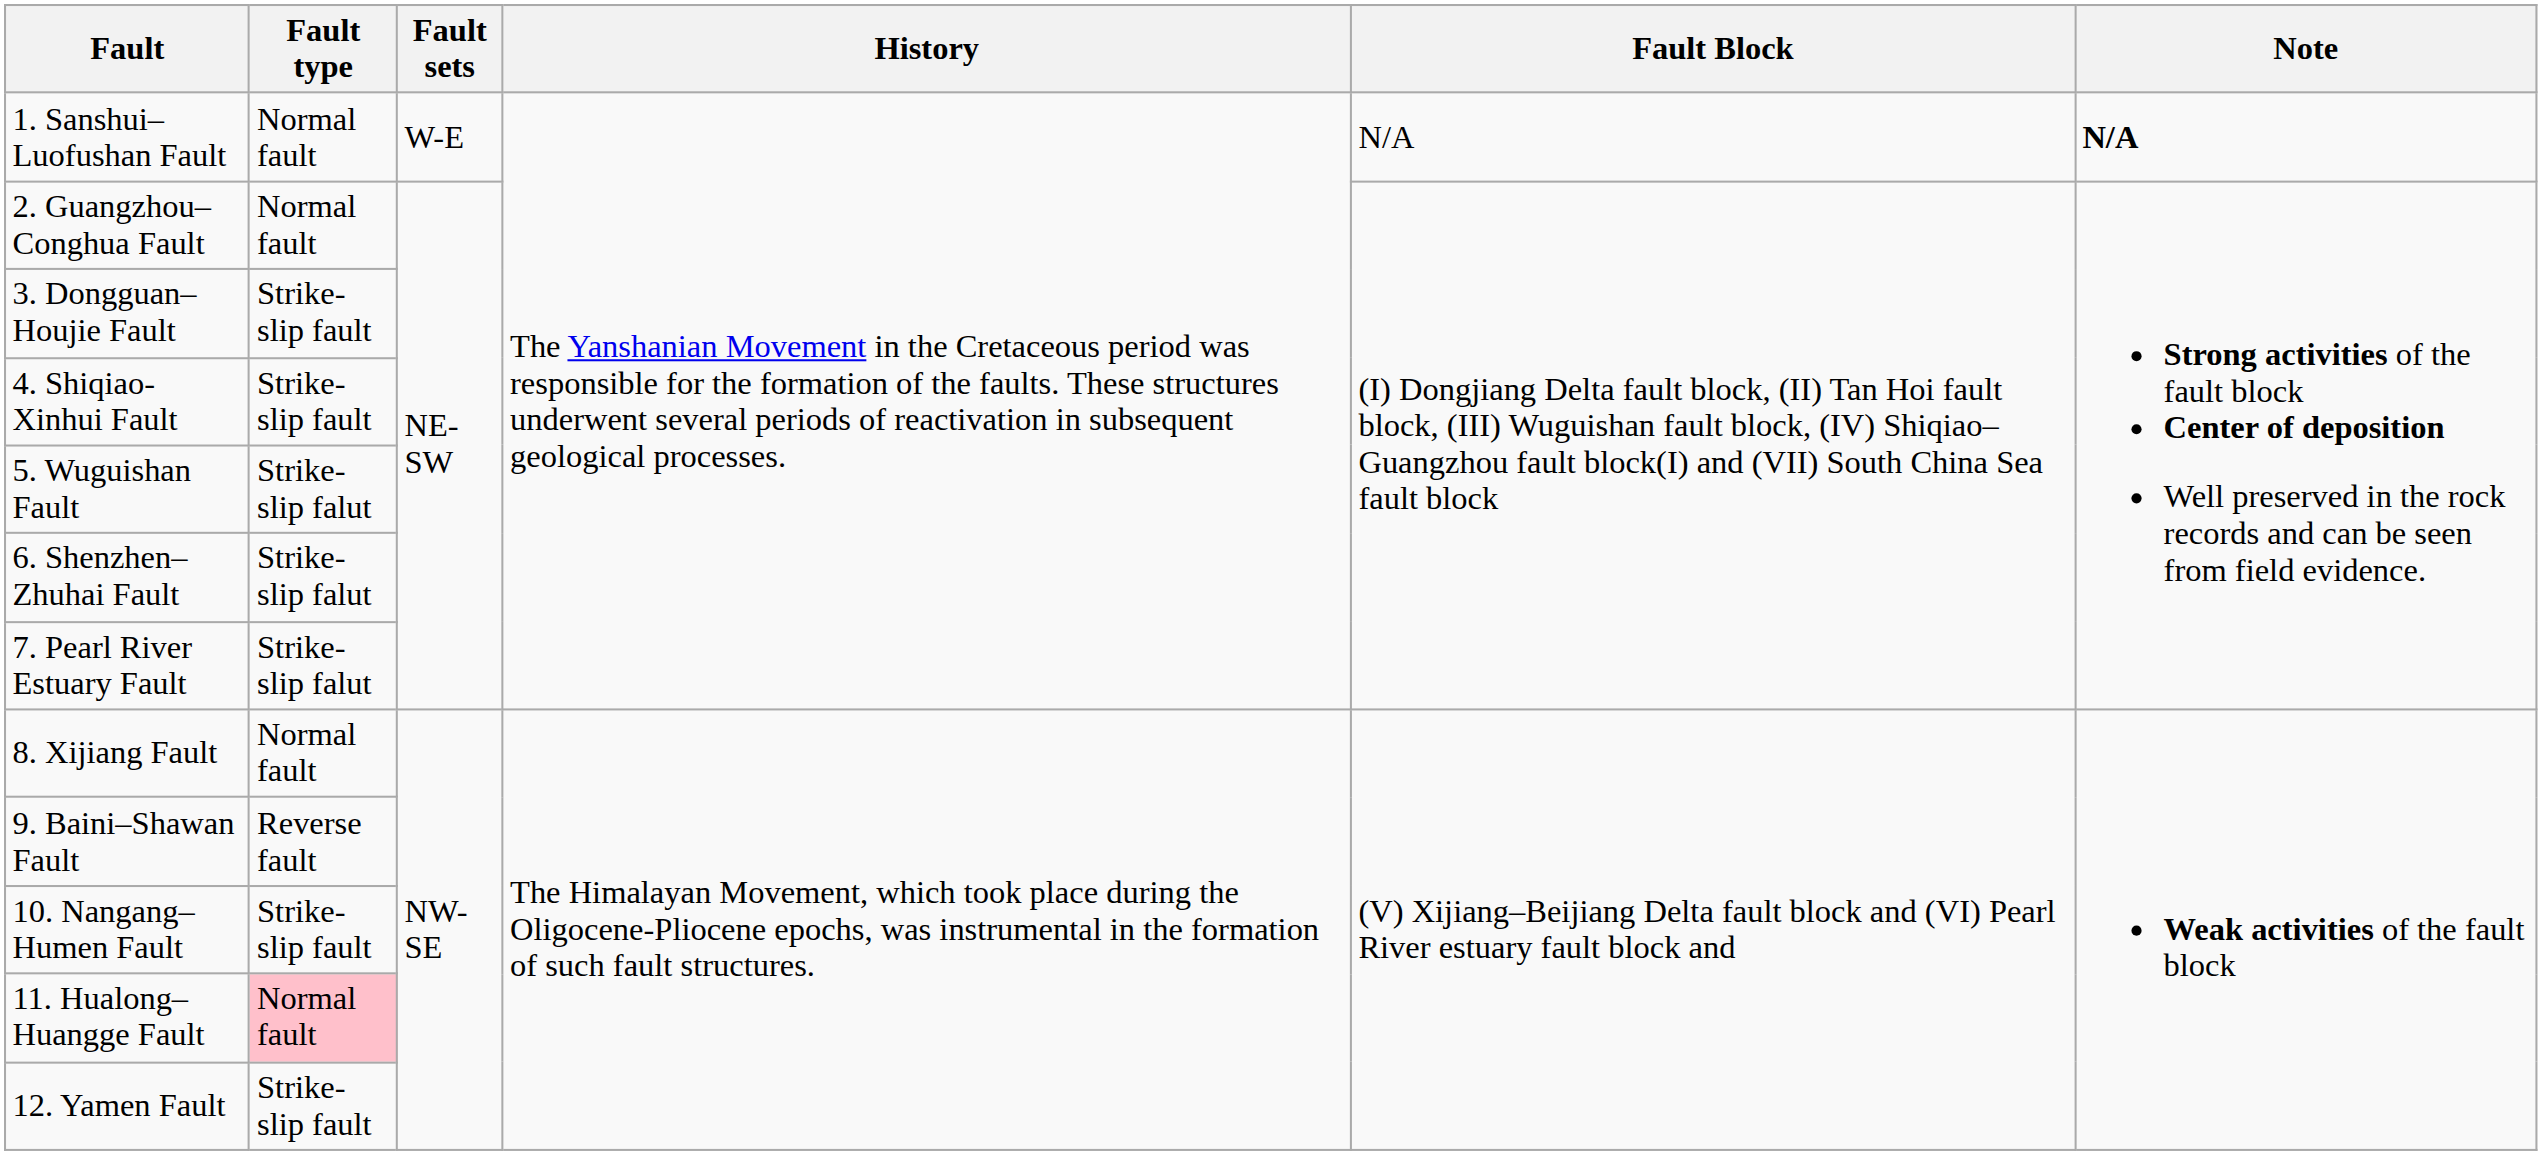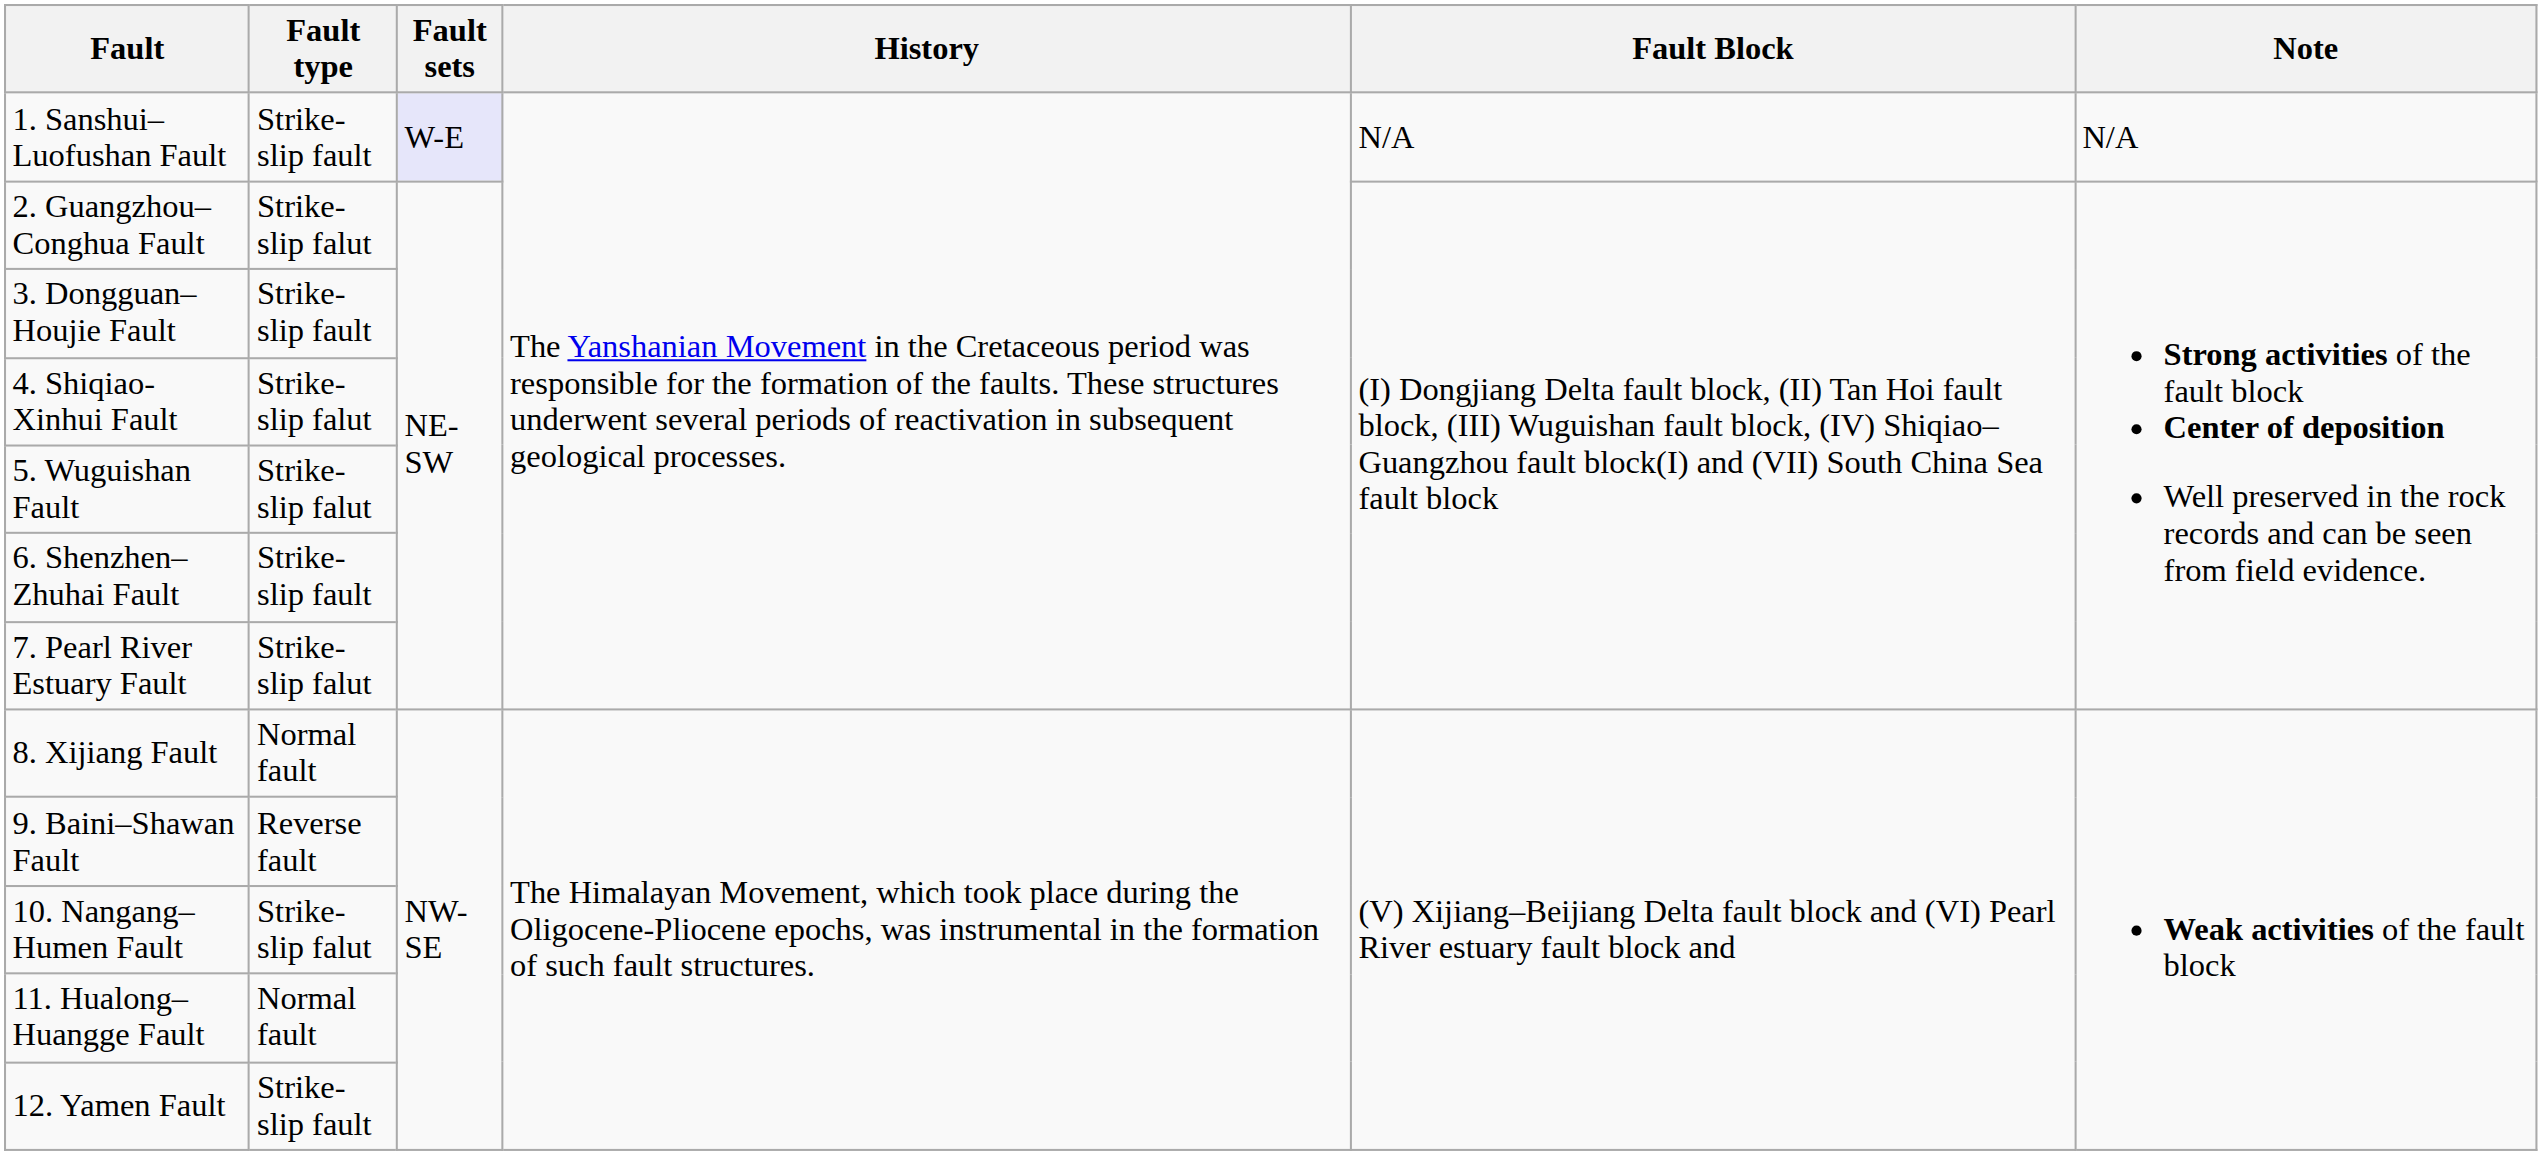1. Sanshui–Luofushan Fault | Fault type: Normal fault -> Strike-slip fault
1. Sanshui–Luofushan Fault | Fault sets: no background -> lavender background
1. Sanshui–Luofushan Fault | Note: bold -> normal
2. Guangzhou–Conghua Fault | Fault type: Normal fault -> Strike-slip falut
4. Shiqiao-Xinhui Fault | Fault type: Strike-slip fault -> Strike-slip falut
6. Shenzhen–Zhuhai Fault | Fault type: Strike-slip falut -> Strike-slip fault
10. Nangang–Humen Fault | Fault type: Strike-slip fault -> Strike-slip falut
11. Hualong–Huangge Fault | Fault type: pink background -> no background
